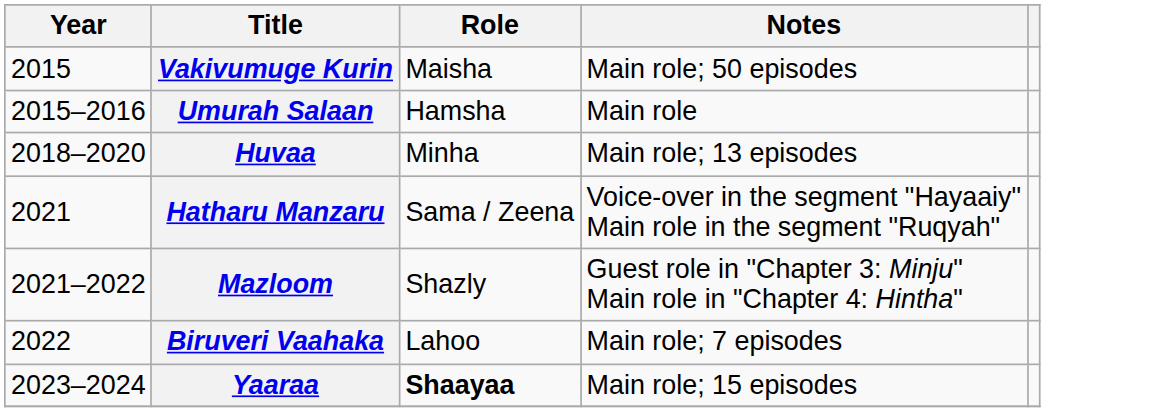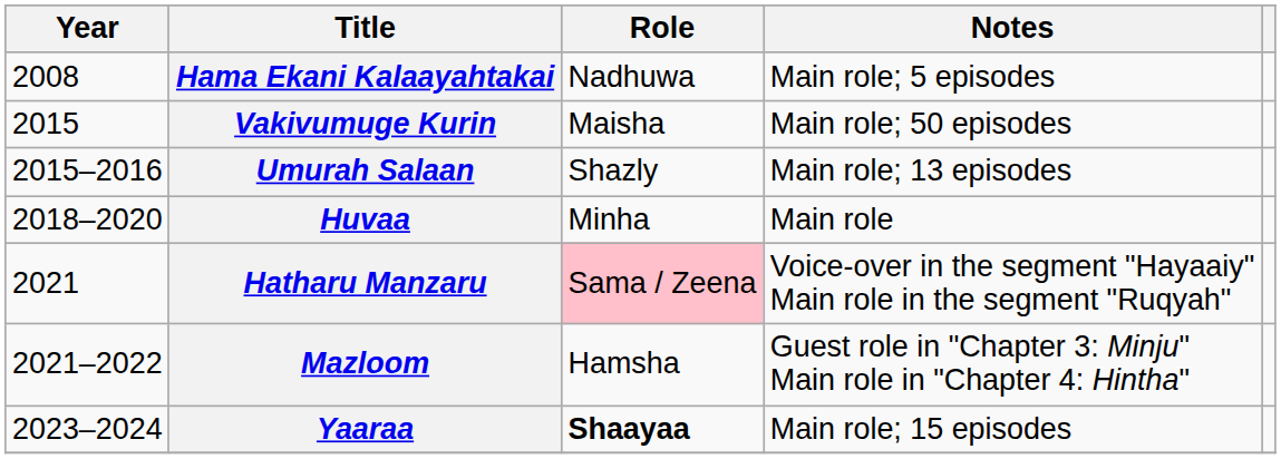+ row: 2008 | Hama Ekani Kalaayahtakai | Nadhuwa | Main role; 5 episodes
Umurah Salaan | Role: Hamsha -> Shazly
Umurah Salaan | Notes: Main role -> Main role; 13 episodes
Huvaa | Notes: Main role; 13 episodes -> Main role
Hatharu Manzaru | Role: no background -> pink background
Mazloom | Role: Shazly -> Hamsha
- row: 2022 | Biruveri Vaahaka | Lahoo | Main role; 7 episodes
